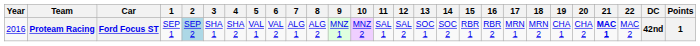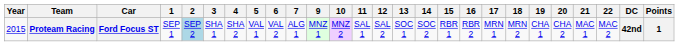- column: 8 | ALG 2
Proteam Racing | Year: 2016 -> 2015
Proteam Racing | 21: bold -> normal
